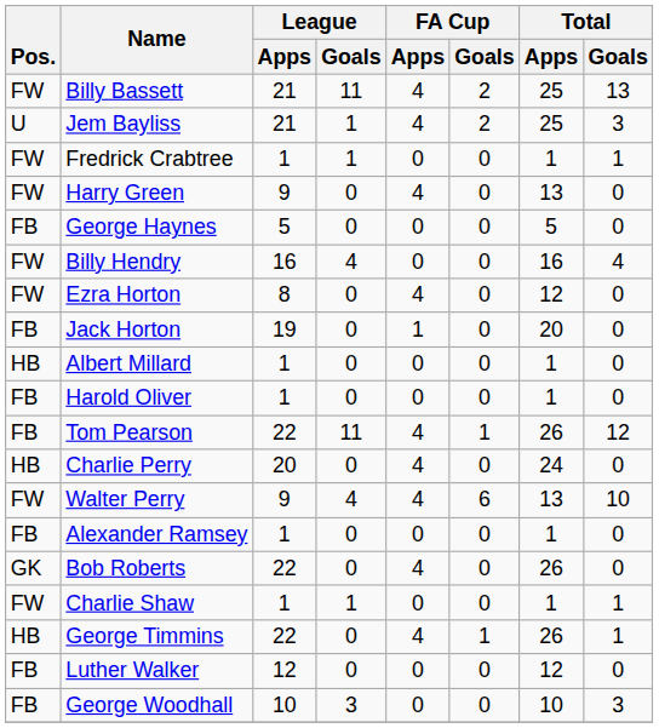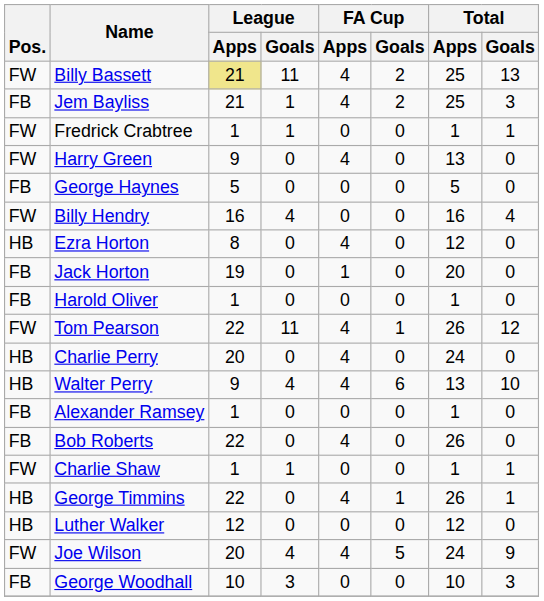Billy Bassett | League / Apps: no background -> khaki background
Jem Bayliss | Pos.: U -> FB
Ezra Horton | Pos.: FW -> HB
- row: HB | Albert Millard | 1 | 0 | 0 | 0 | 1 | 0
Tom Pearson | Pos.: FB -> FW
Walter Perry | Pos.: FW -> HB
Bob Roberts | Pos.: GK -> FB
Luther Walker | Pos.: FB -> HB
+ row: FW | Joe Wilson | 20 | 4 | 4 | 5 | 24 | 9
